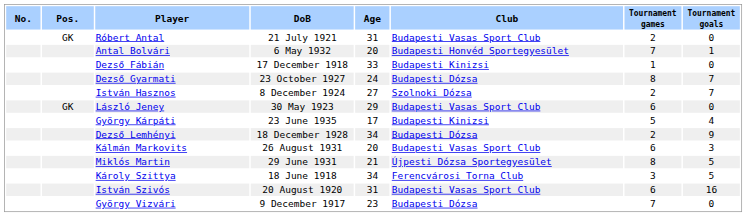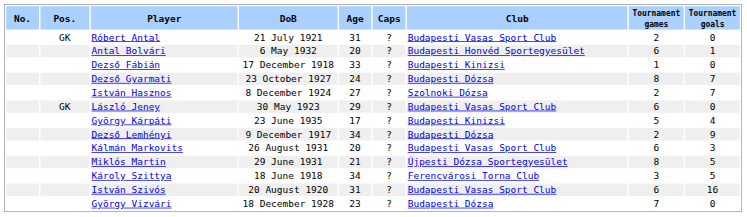+ column: Caps | ? | ? | ? | ? | ? | ? | ? | ? | ? | ? | ? | ? | ?
Antal Bolvári | Tournament games: 7 -> 6
Dezső Lemhényi | DoB: 18 December 1928 -> 9 December 1917
György Vizvári | DoB: 9 December 1917 -> 18 December 1928
